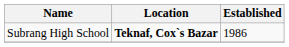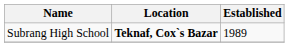Subrang High School | Established: 1986 -> 1989
